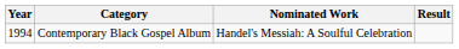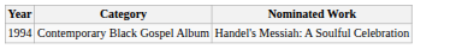- column: Result
